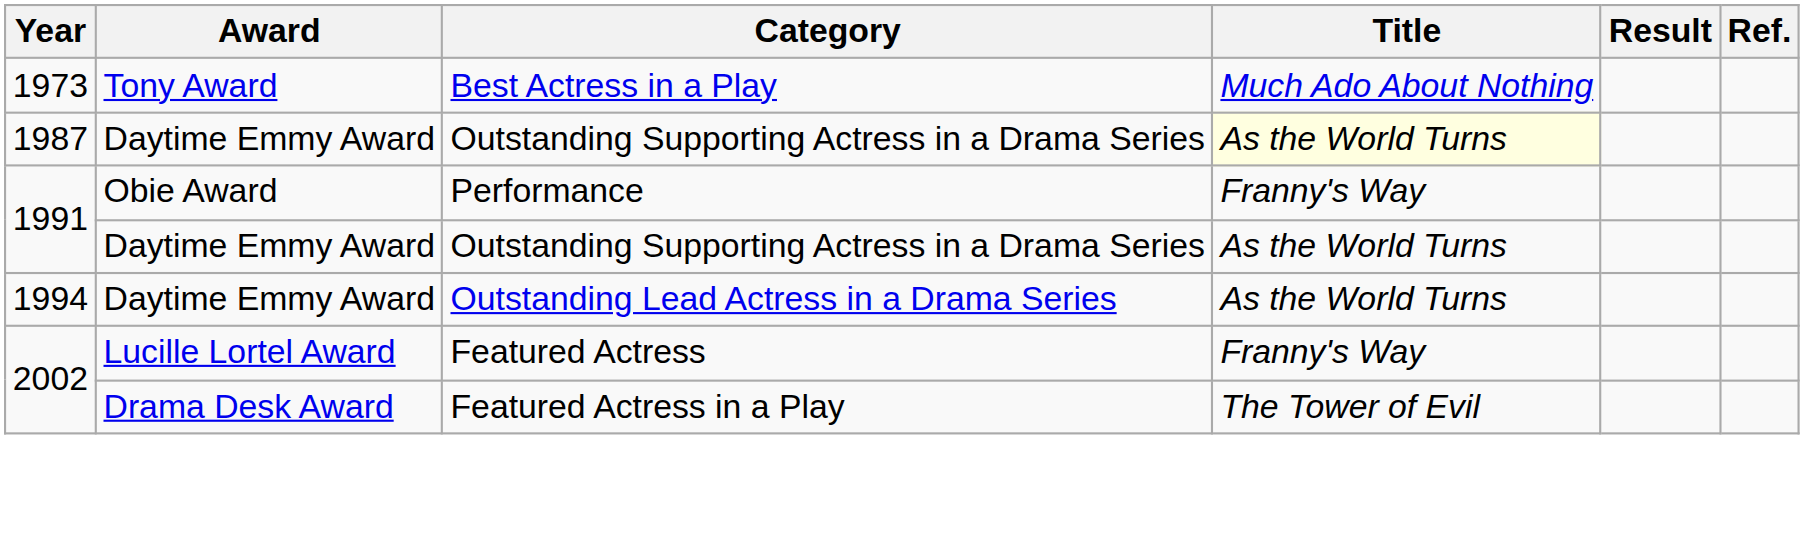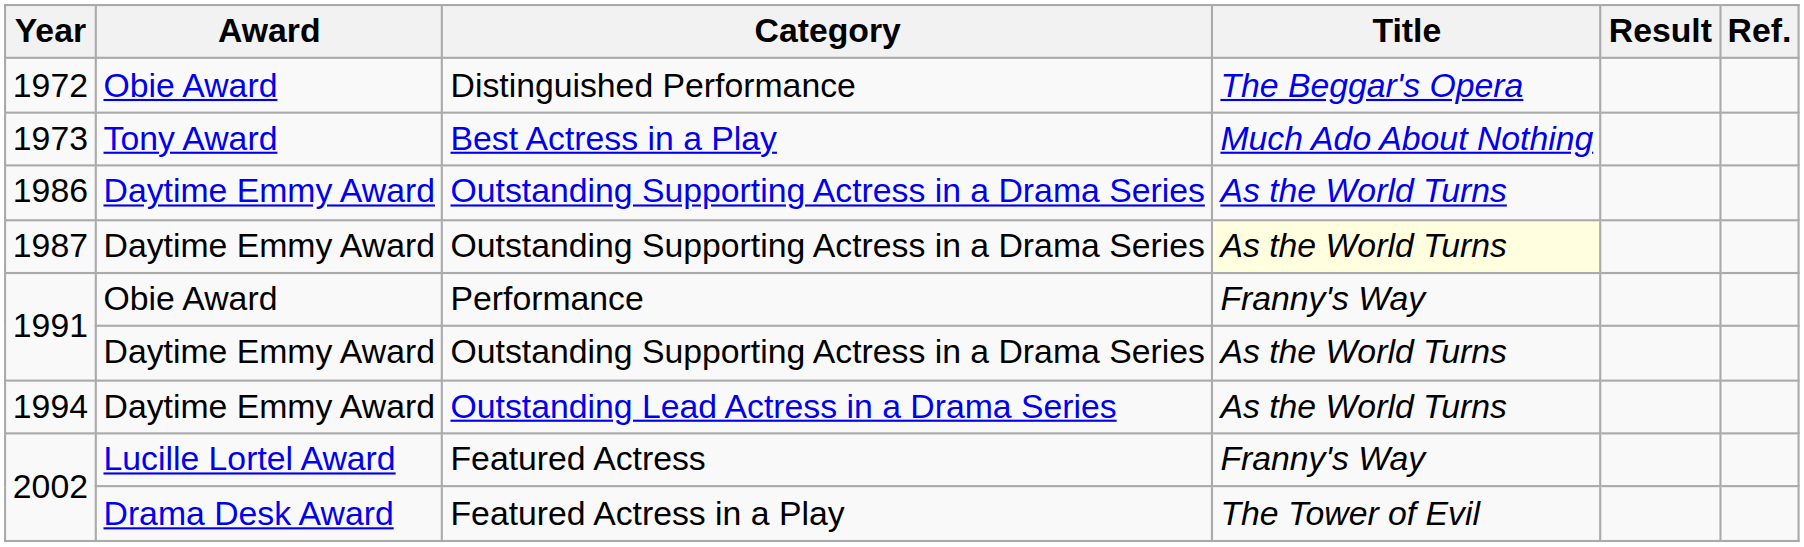+ row: 1972 | Obie Award | Distinguished Performance | The Beggar's Opera
+ row: 1986 | Daytime Emmy Award | Outstanding Supporting Actress in a Drama Series | As the World Turns
